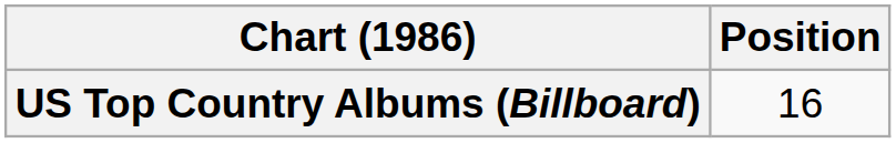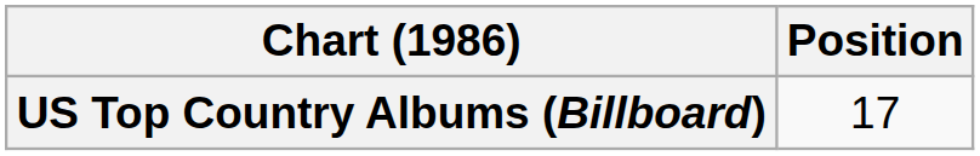US Top Country Albums (Billboard) | Position: 16 -> 17
